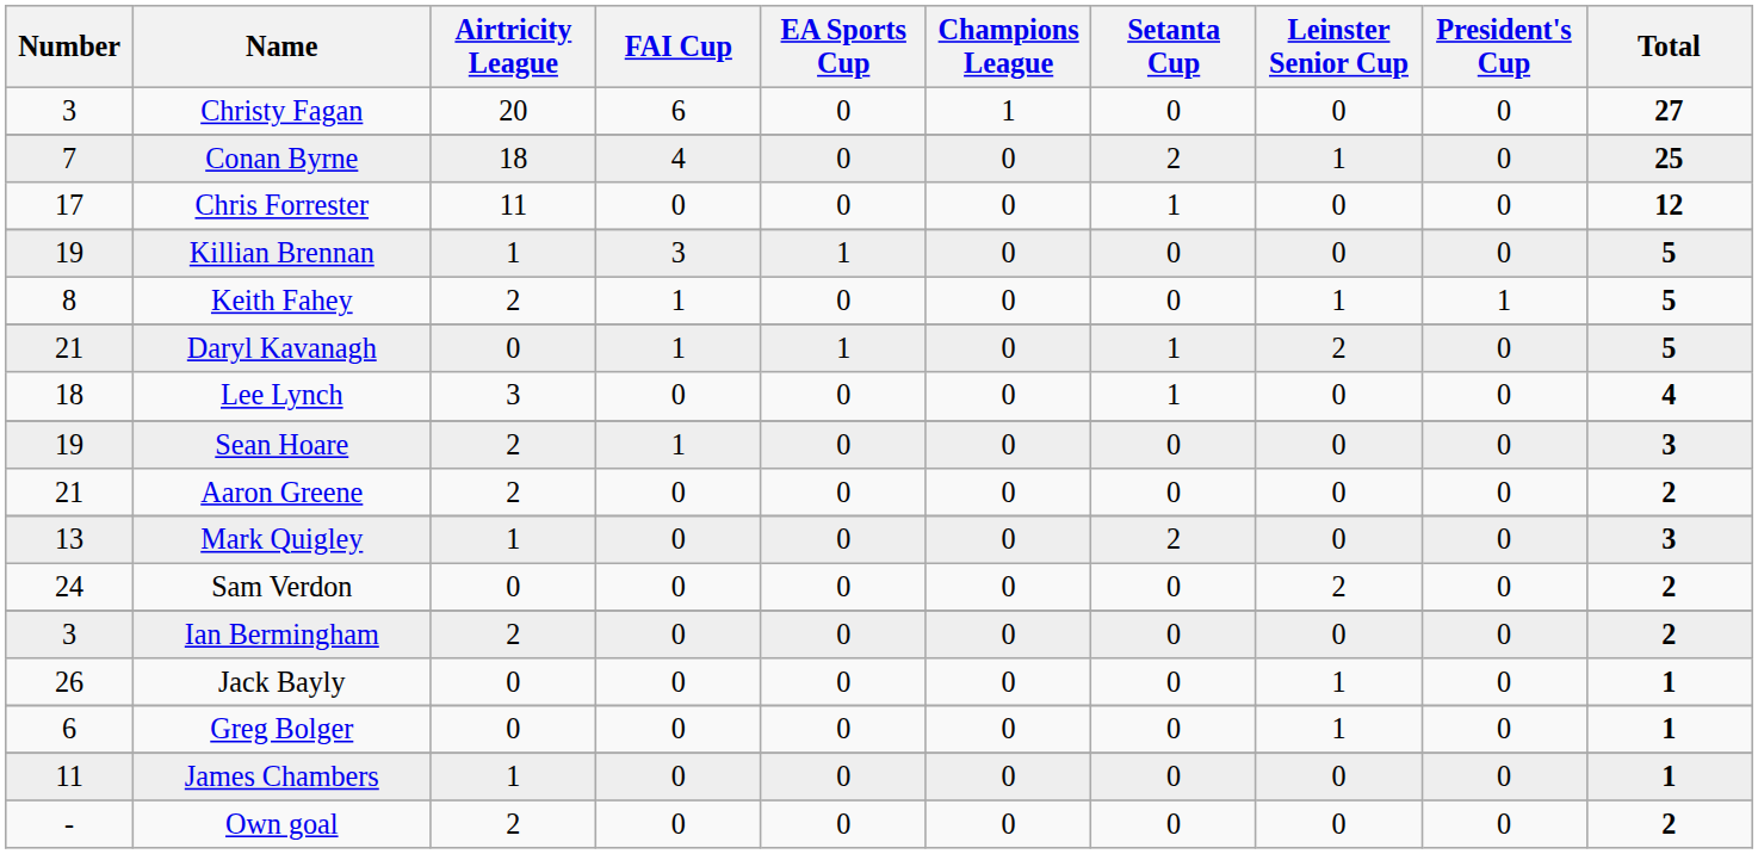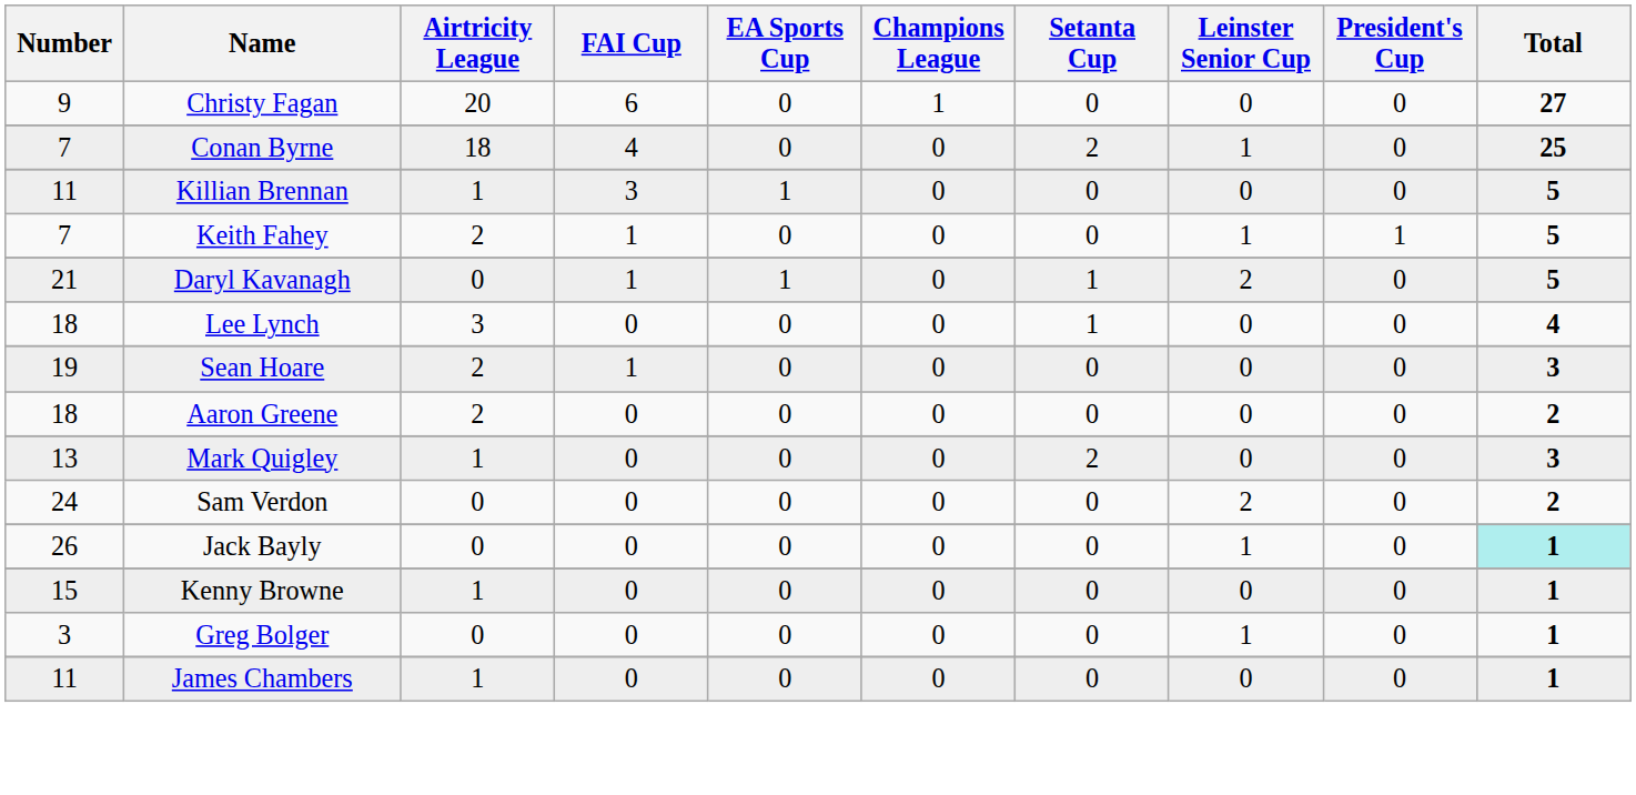Christy Fagan | Number: 3 -> 9
- row: 17 | Chris Forrester | 11 | 0 | 0 | 0 | 1 | 0 | 0 | 12
Killian Brennan | Number: 19 -> 11
Keith Fahey | Number: 8 -> 7
Aaron Greene | Number: 21 -> 18
- row: 3 | Ian Bermingham | 2 | 0 | 0 | 0 | 0 | 0 | 0 | 2
Jack Bayly | Total: no background -> paleturquoise background
+ row: 15 | Kenny Browne | 1 | 0 | 0 | 0 | 0 | 0 | 0 | 1
Greg Bolger | Number: 6 -> 3
- row: - | Own goal | 2 | 0 | 0 | 0 | 0 | 0 | 0 | 2
